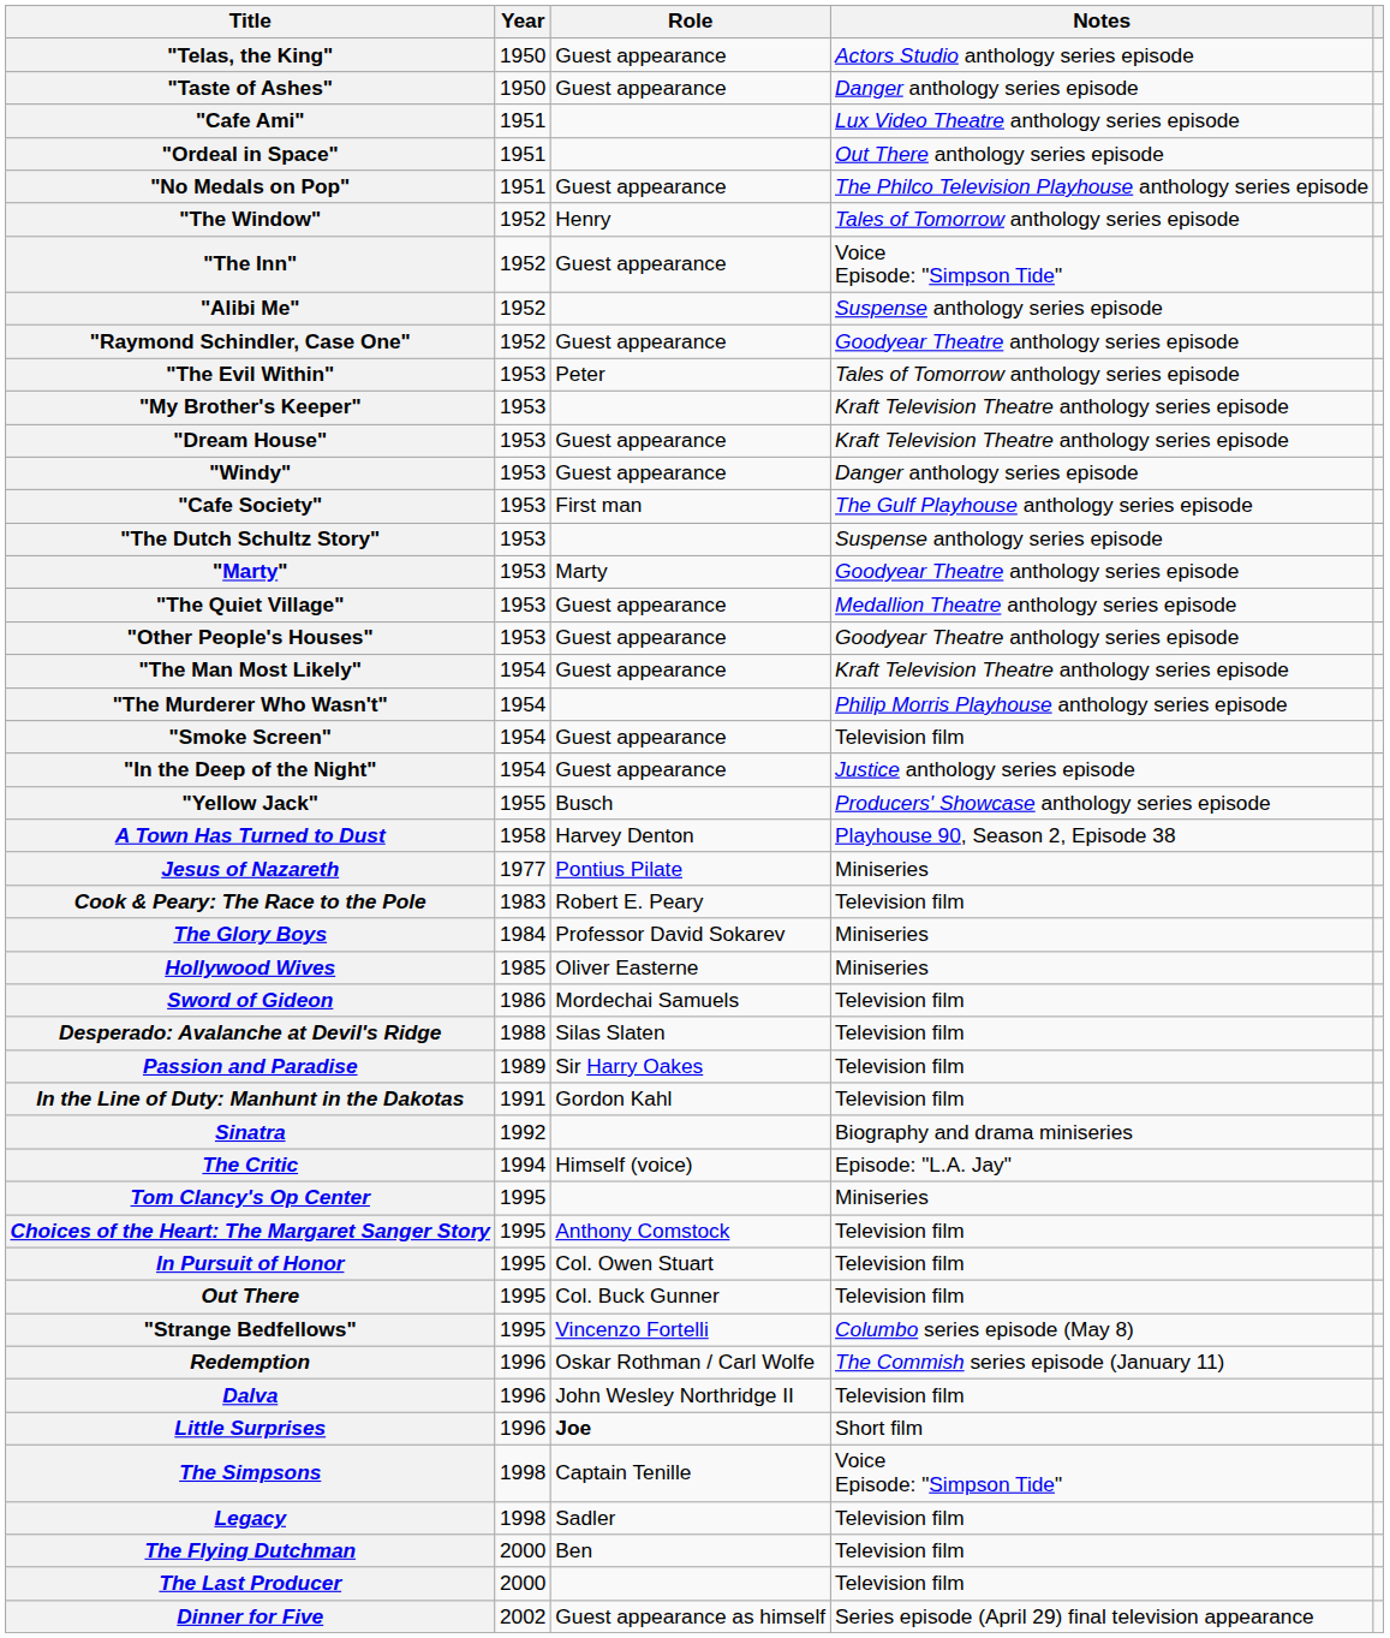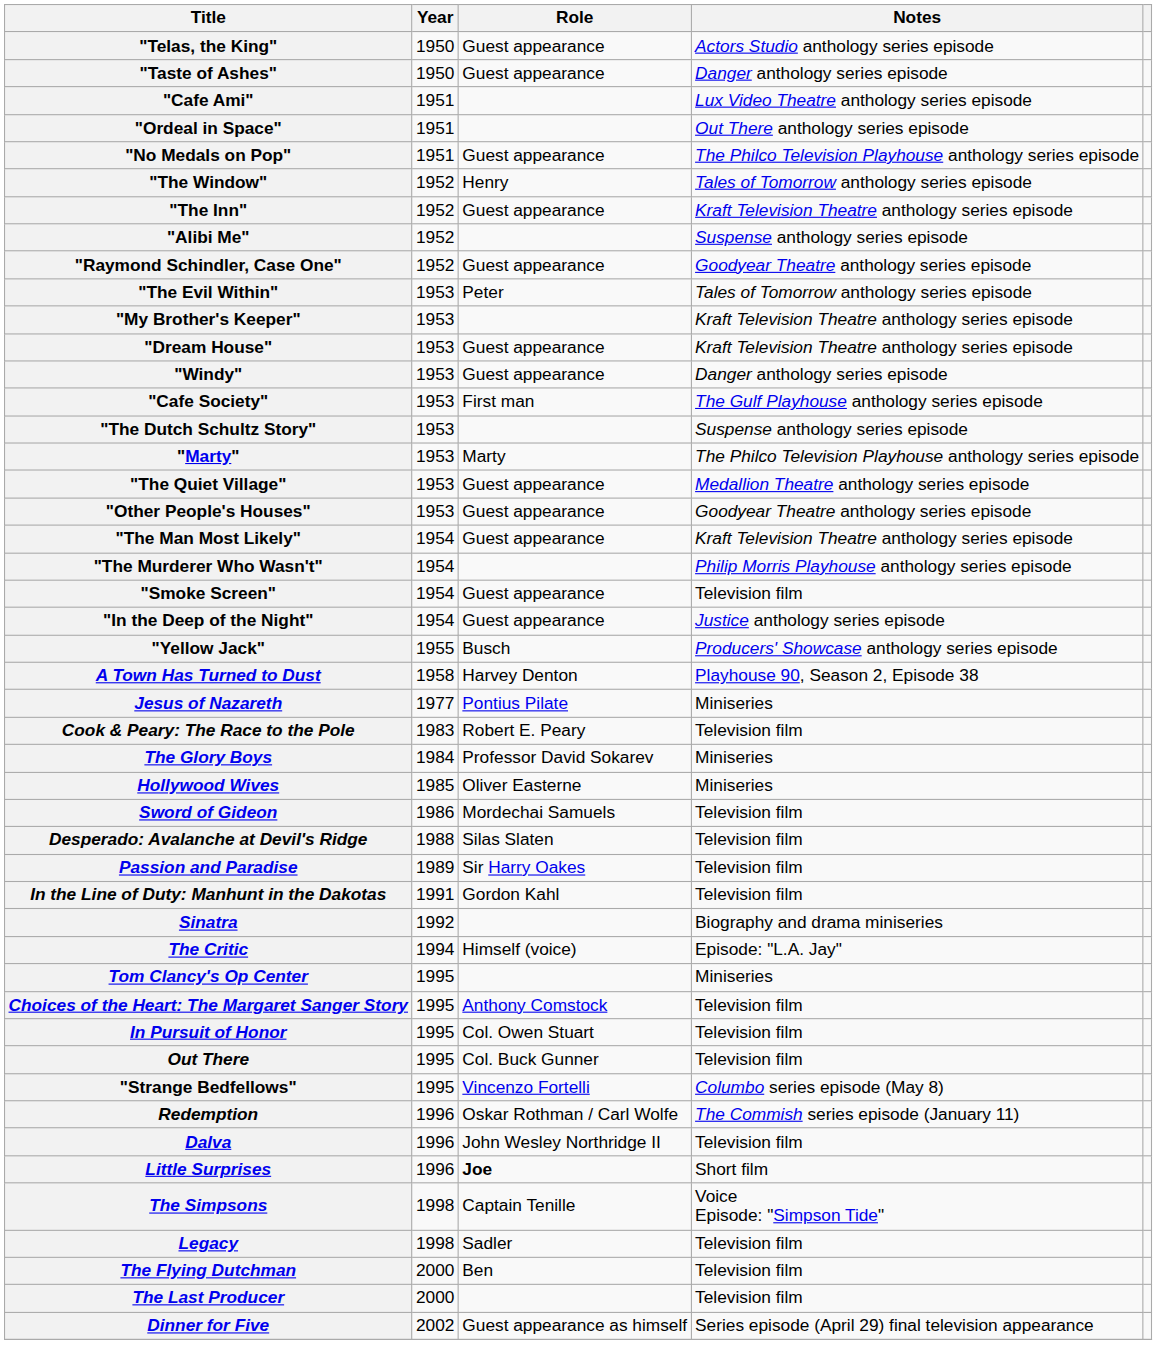"The Inn" | Notes: Voice Episode: "Simpson Tide" -> Kraft Television Theatre anthology series episode
"Marty" | Notes: Goodyear Theatre anthology series episode -> The Philco Television Playhouse anthology series episode
